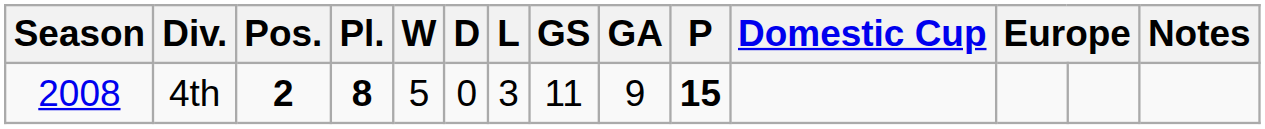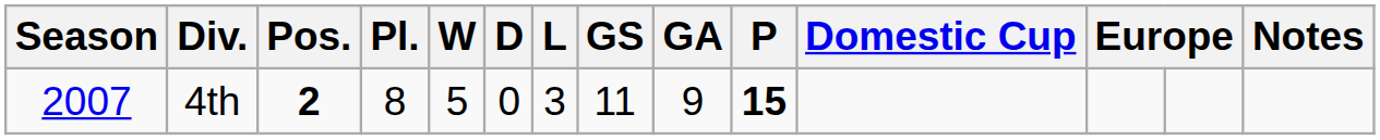4th | Season: 2008 -> 2007
4th | Pl.: bold -> normal
